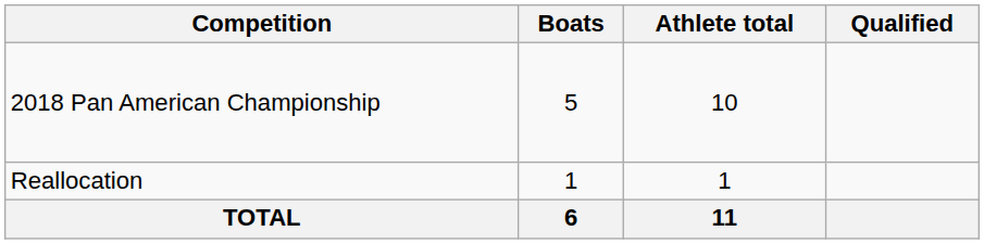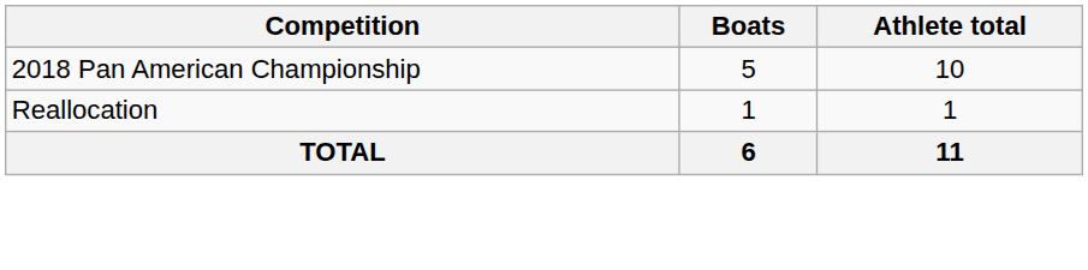- column: Qualified
